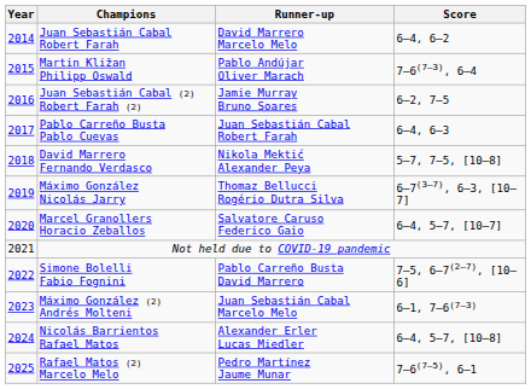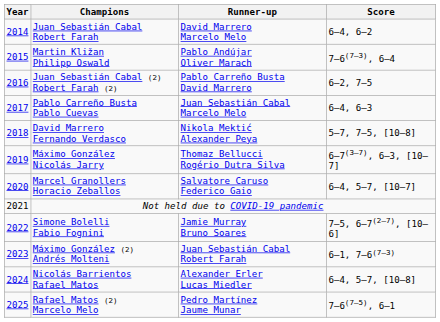Juan Sebastián Cabal (2) Robert Farah (2) | Runner-up: Jamie Murray Bruno Soares -> Pablo Carreño Busta David Marrero
Pablo Carreño Busta Pablo Cuevas | Runner-up: Juan Sebastián Cabal Robert Farah -> Juan Sebastián Cabal Marcelo Melo
Simone Bolelli Fabio Fognini | Runner-up: Pablo Carreño Busta David Marrero -> Jamie Murray Bruno Soares
Máximo González (2) Andrés Molteni | Runner-up: Juan Sebastián Cabal Marcelo Melo -> Juan Sebastián Cabal Robert Farah
